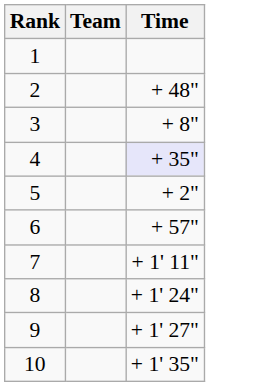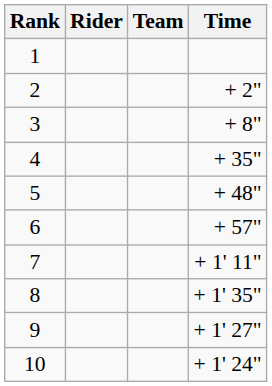+ column: Rider
2 | Time: + 48" -> + 2"
4 | Time: lavender background -> no background
5 | Time: + 2" -> + 48"
8 | Time: + 1' 24" -> + 1' 35"
10 | Time: + 1' 35" -> + 1' 24"
